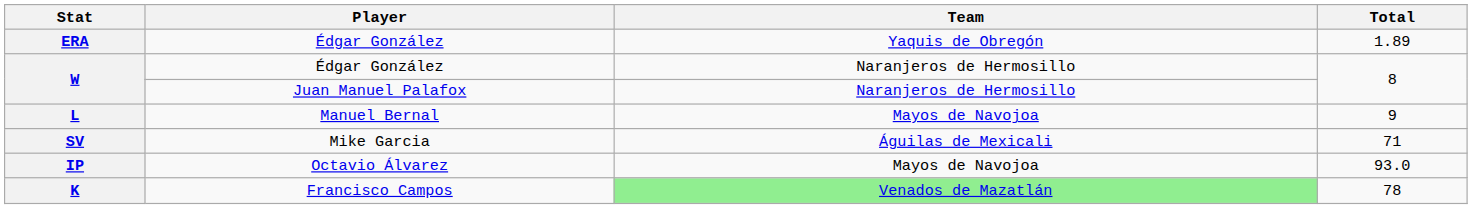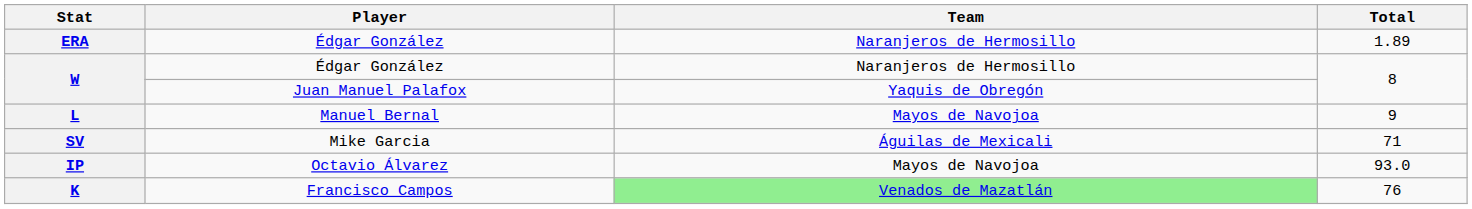ERA | Team: Yaquis de Obregón -> Naranjeros de Hermosillo
W / Juan Manuel Palafox | Team: Naranjeros de Hermosillo -> Yaquis de Obregón
K | Total: 78 -> 76
